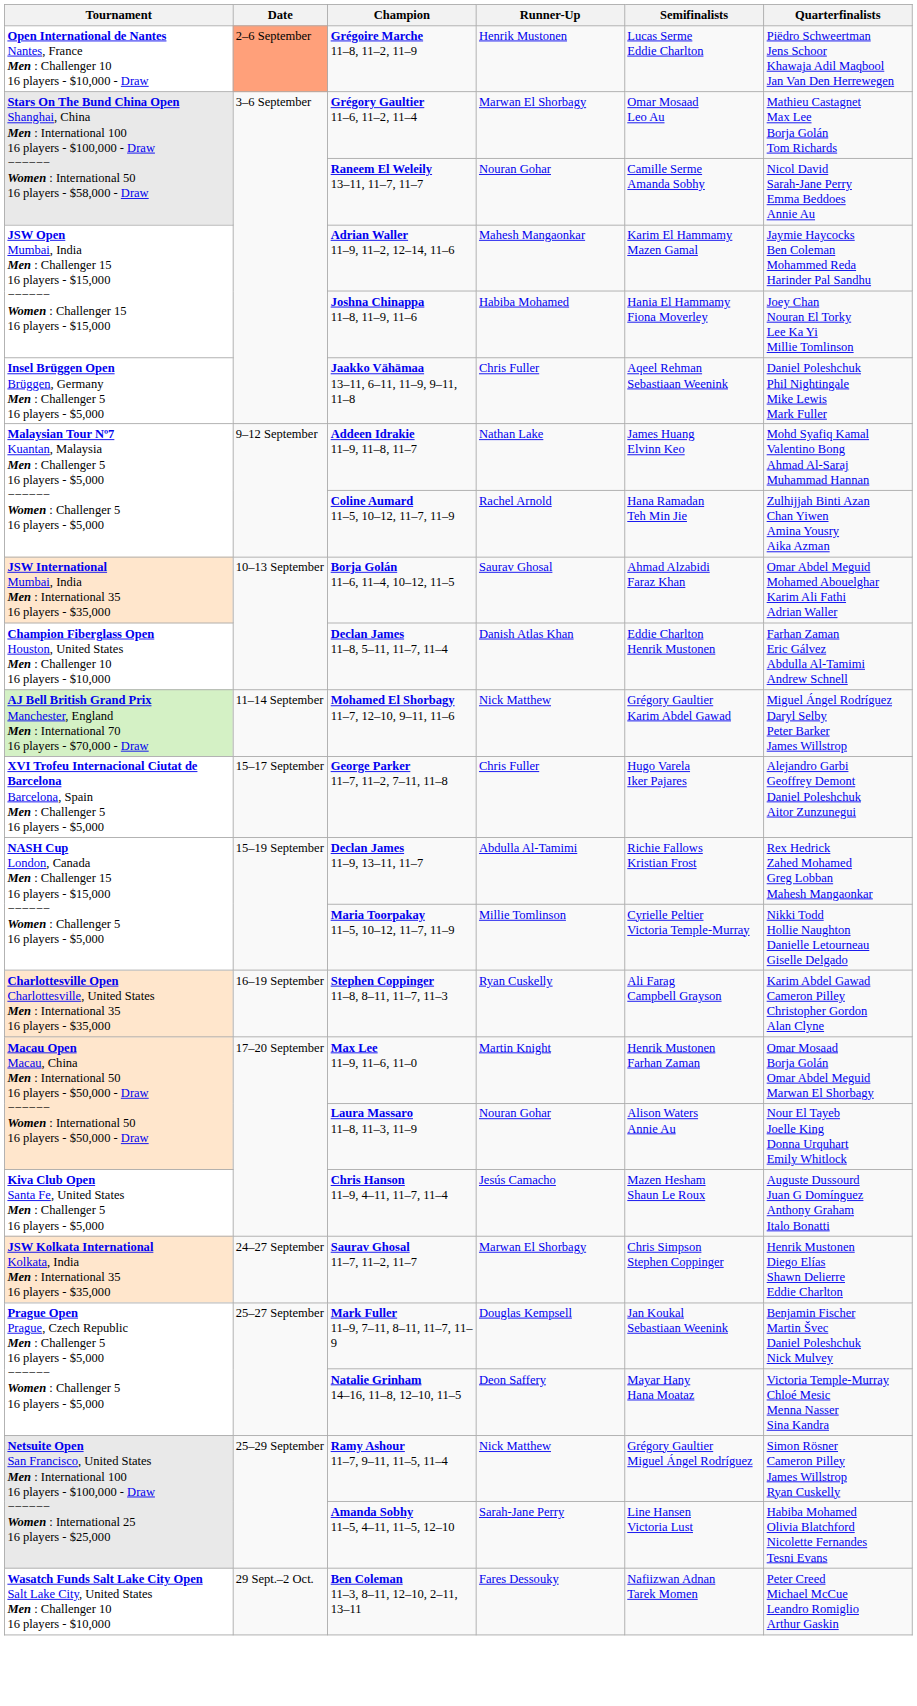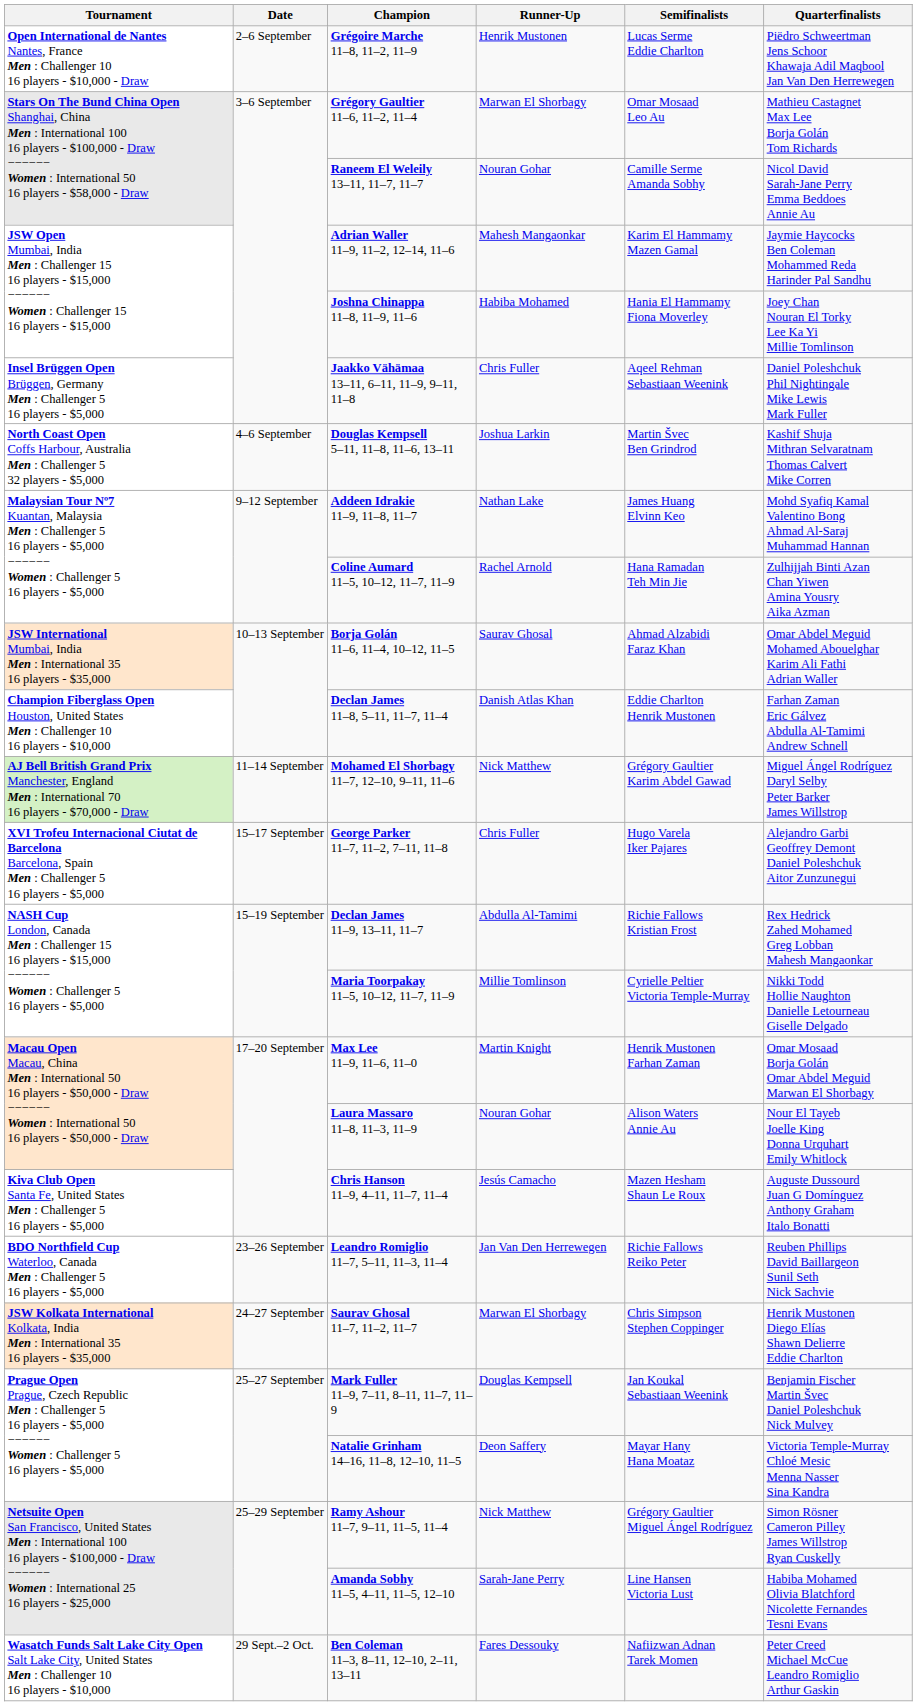Grégoire Marche 11–8, 11–2, 11–9 | Date: lightsalmon background -> no background
+ row: North Coast Open Coffs Harbour, Australia Men : Challenger 5 32 players - $5,000 | 4–6 September | Douglas Kempsell 5–11, 11–8, 11–6, 13–11 | Joshua Larkin | Martin Švec Ben Grindrod | Kashif Shuja Mithran Selvaratnam Thomas Calvert Mike Corren
- row: Charlottesville Open Charlottesville, United States Men : International 35 16 players - $35,000 | 16–19 September | Stephen Coppinger 11–8, 8–11, 11–7, 11–3 | Ryan Cuskelly | Ali Farag Campbell Grayson | Karim Abdel Gawad Cameron Pilley Christopher Gordon Alan Clyne
+ row: BDO Northfield Cup Waterloo, Canada Men : Challenger 5 16 players - $5,000 | 23–26 September | Leandro Romiglio 11–7, 5–11, 11–3, 11–4 | Jan Van Den Herrewegen | Richie Fallows Reiko Peter | Reuben Phillips David Baillargeon Sunil Seth Nick Sachvie
